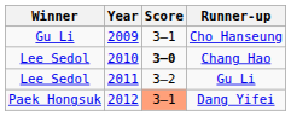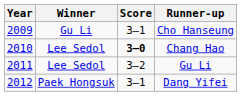columns swapped: Year <-> Winner
Dang Yifei | Score: lightsalmon background -> no background
